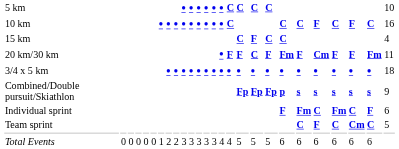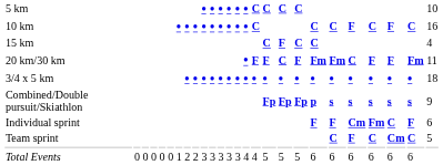20 km/30 km | column 21: F -> Fm
20 km/30 km | column 22: Cm -> C
Individual sprint | column 21: Fm -> F
Individual sprint | column 22: C -> Cm
